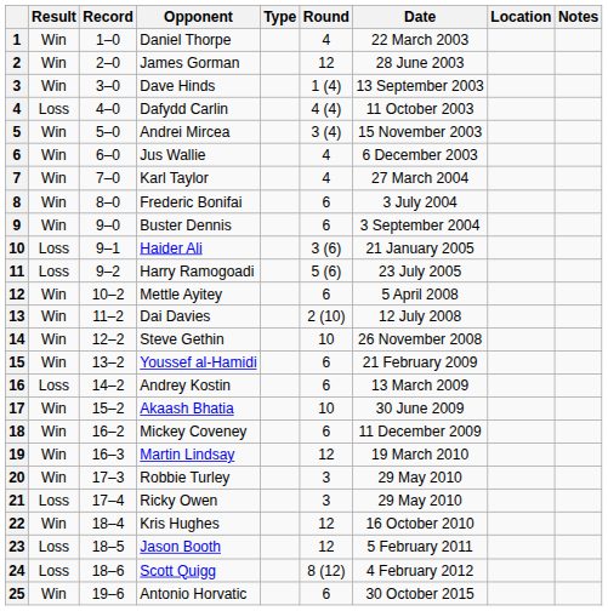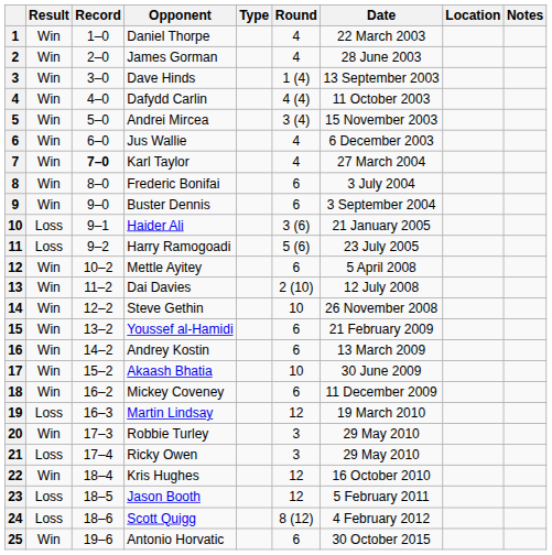James Gorman | Round: 12 -> 4
Dafydd Carlin | Result: Loss -> Win
Karl Taylor | Record: normal -> bold
Andrey Kostin | Result: Loss -> Win
Martin Lindsay | Result: Win -> Loss
